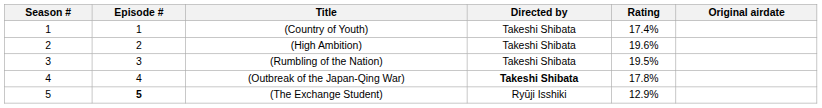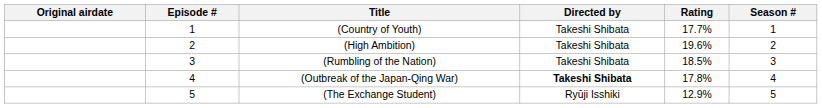columns swapped: Season # <-> Original airdate
(Country of Youth) | Rating: 17.4% -> 17.7%
(Rumbling of the Nation) | Rating: 19.5% -> 18.5%
(The Exchange Student) | Episode #: bold -> normal
